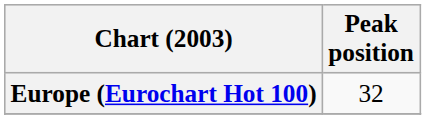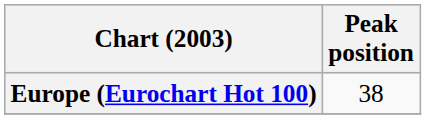Europe (Eurochart Hot 100) | Peak position: 32 -> 38
